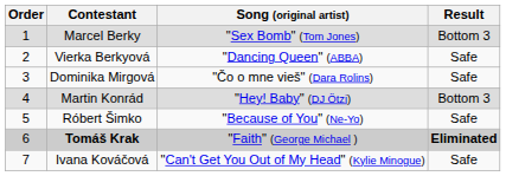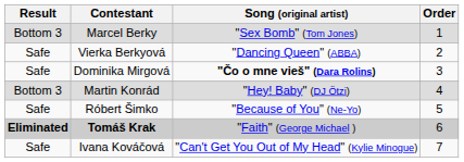columns swapped: Order <-> Result
Dominika Mirgová | Song (original artist): normal -> bold
